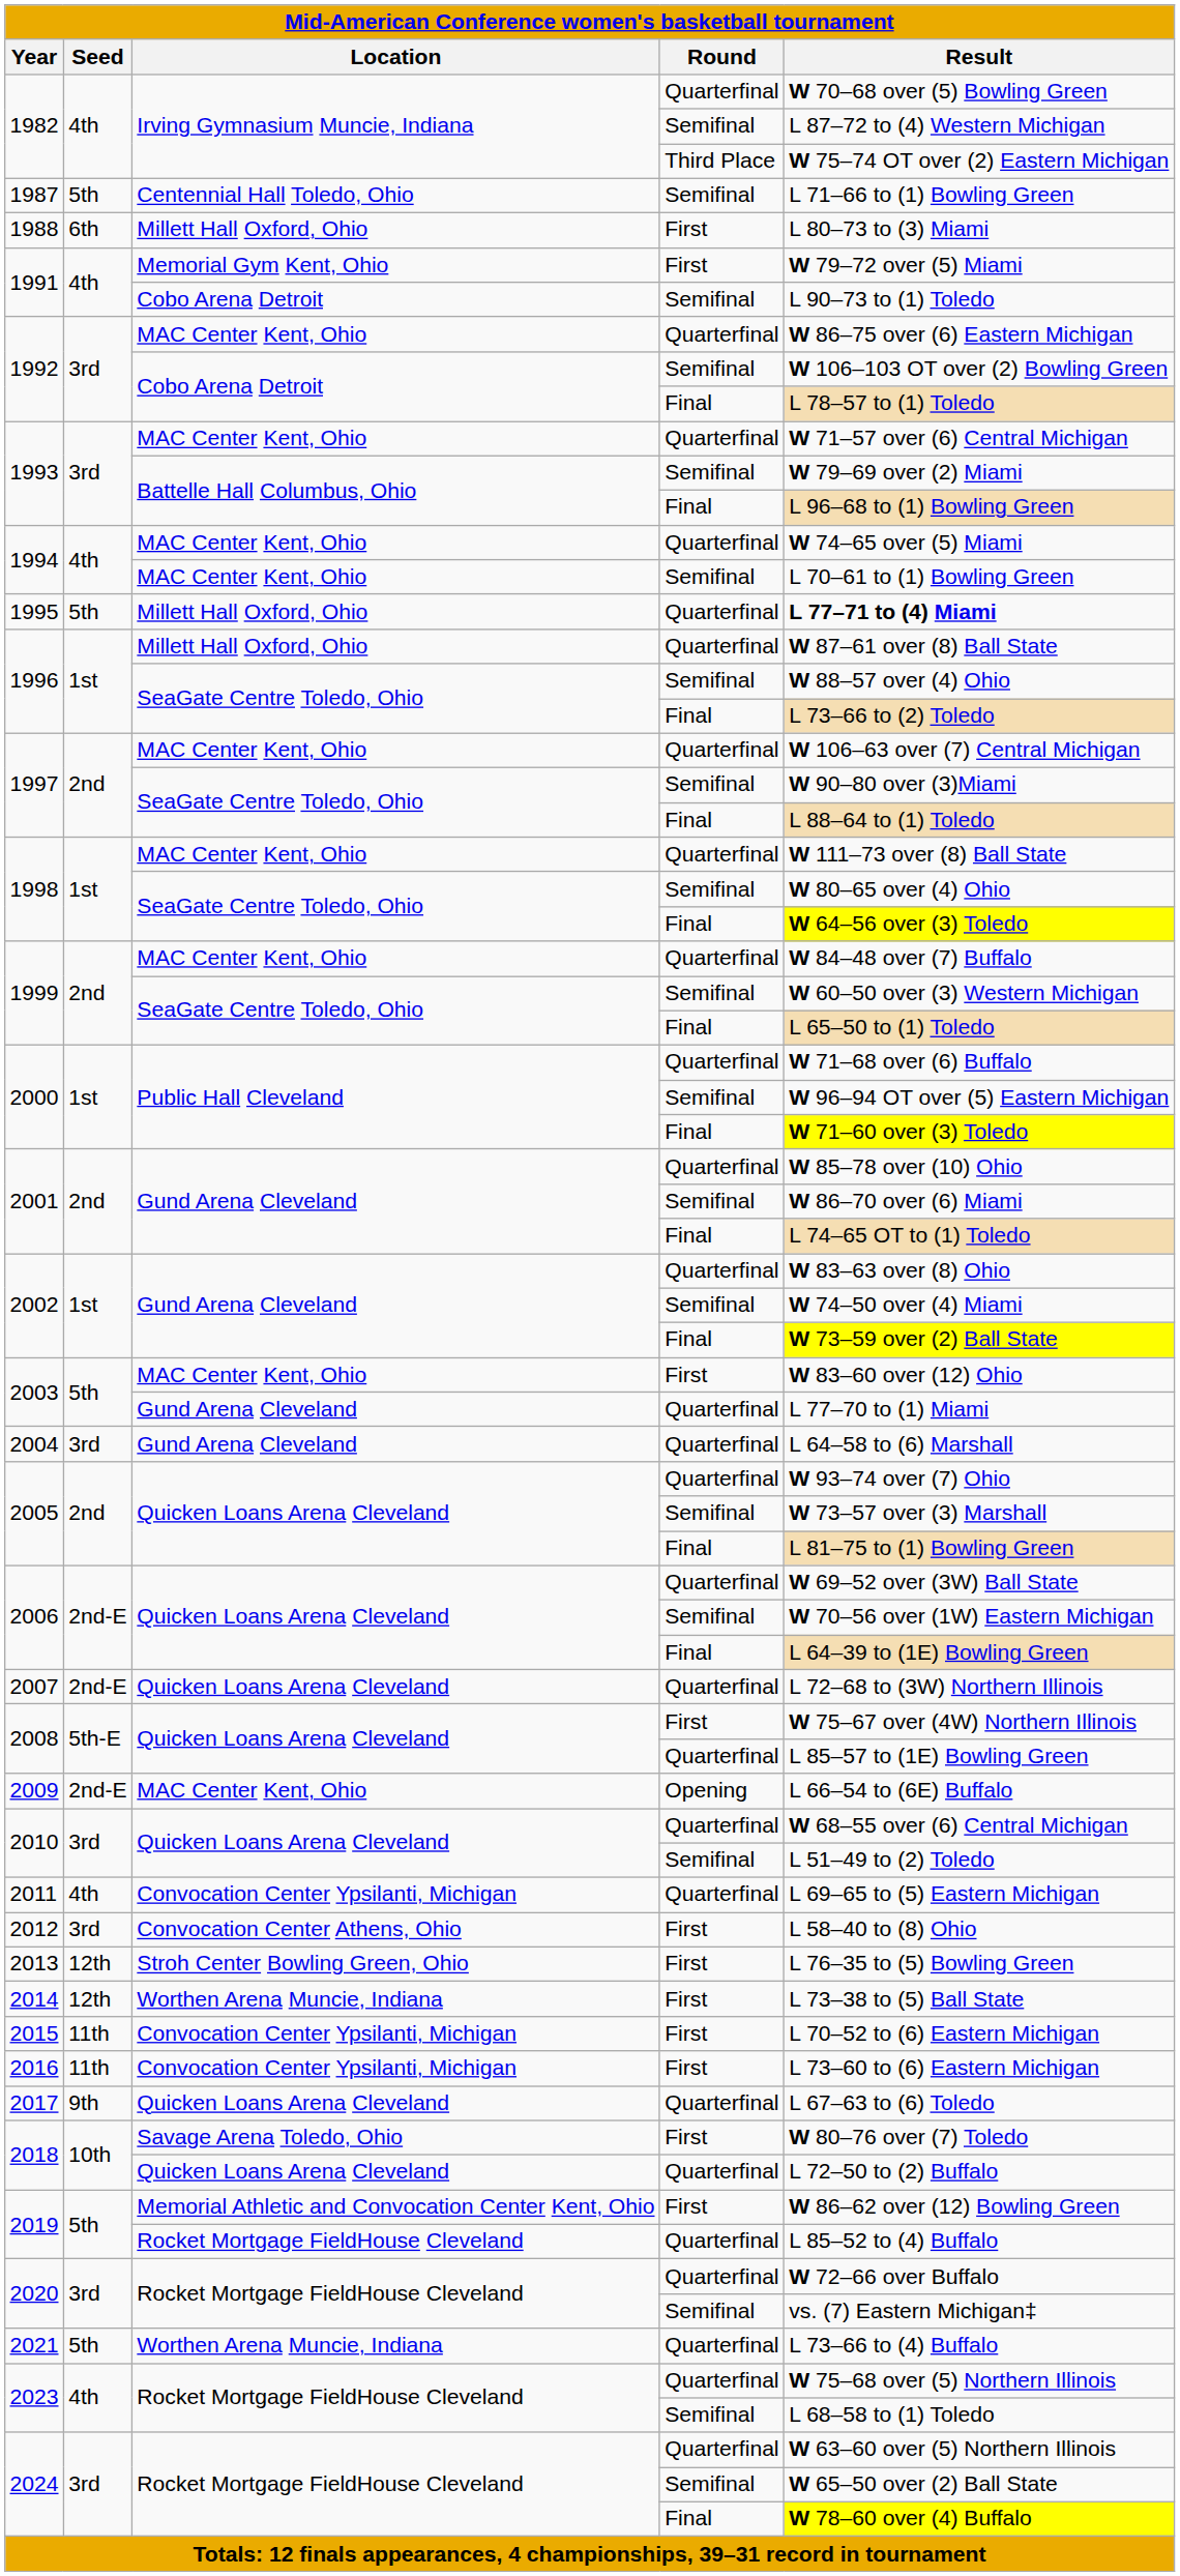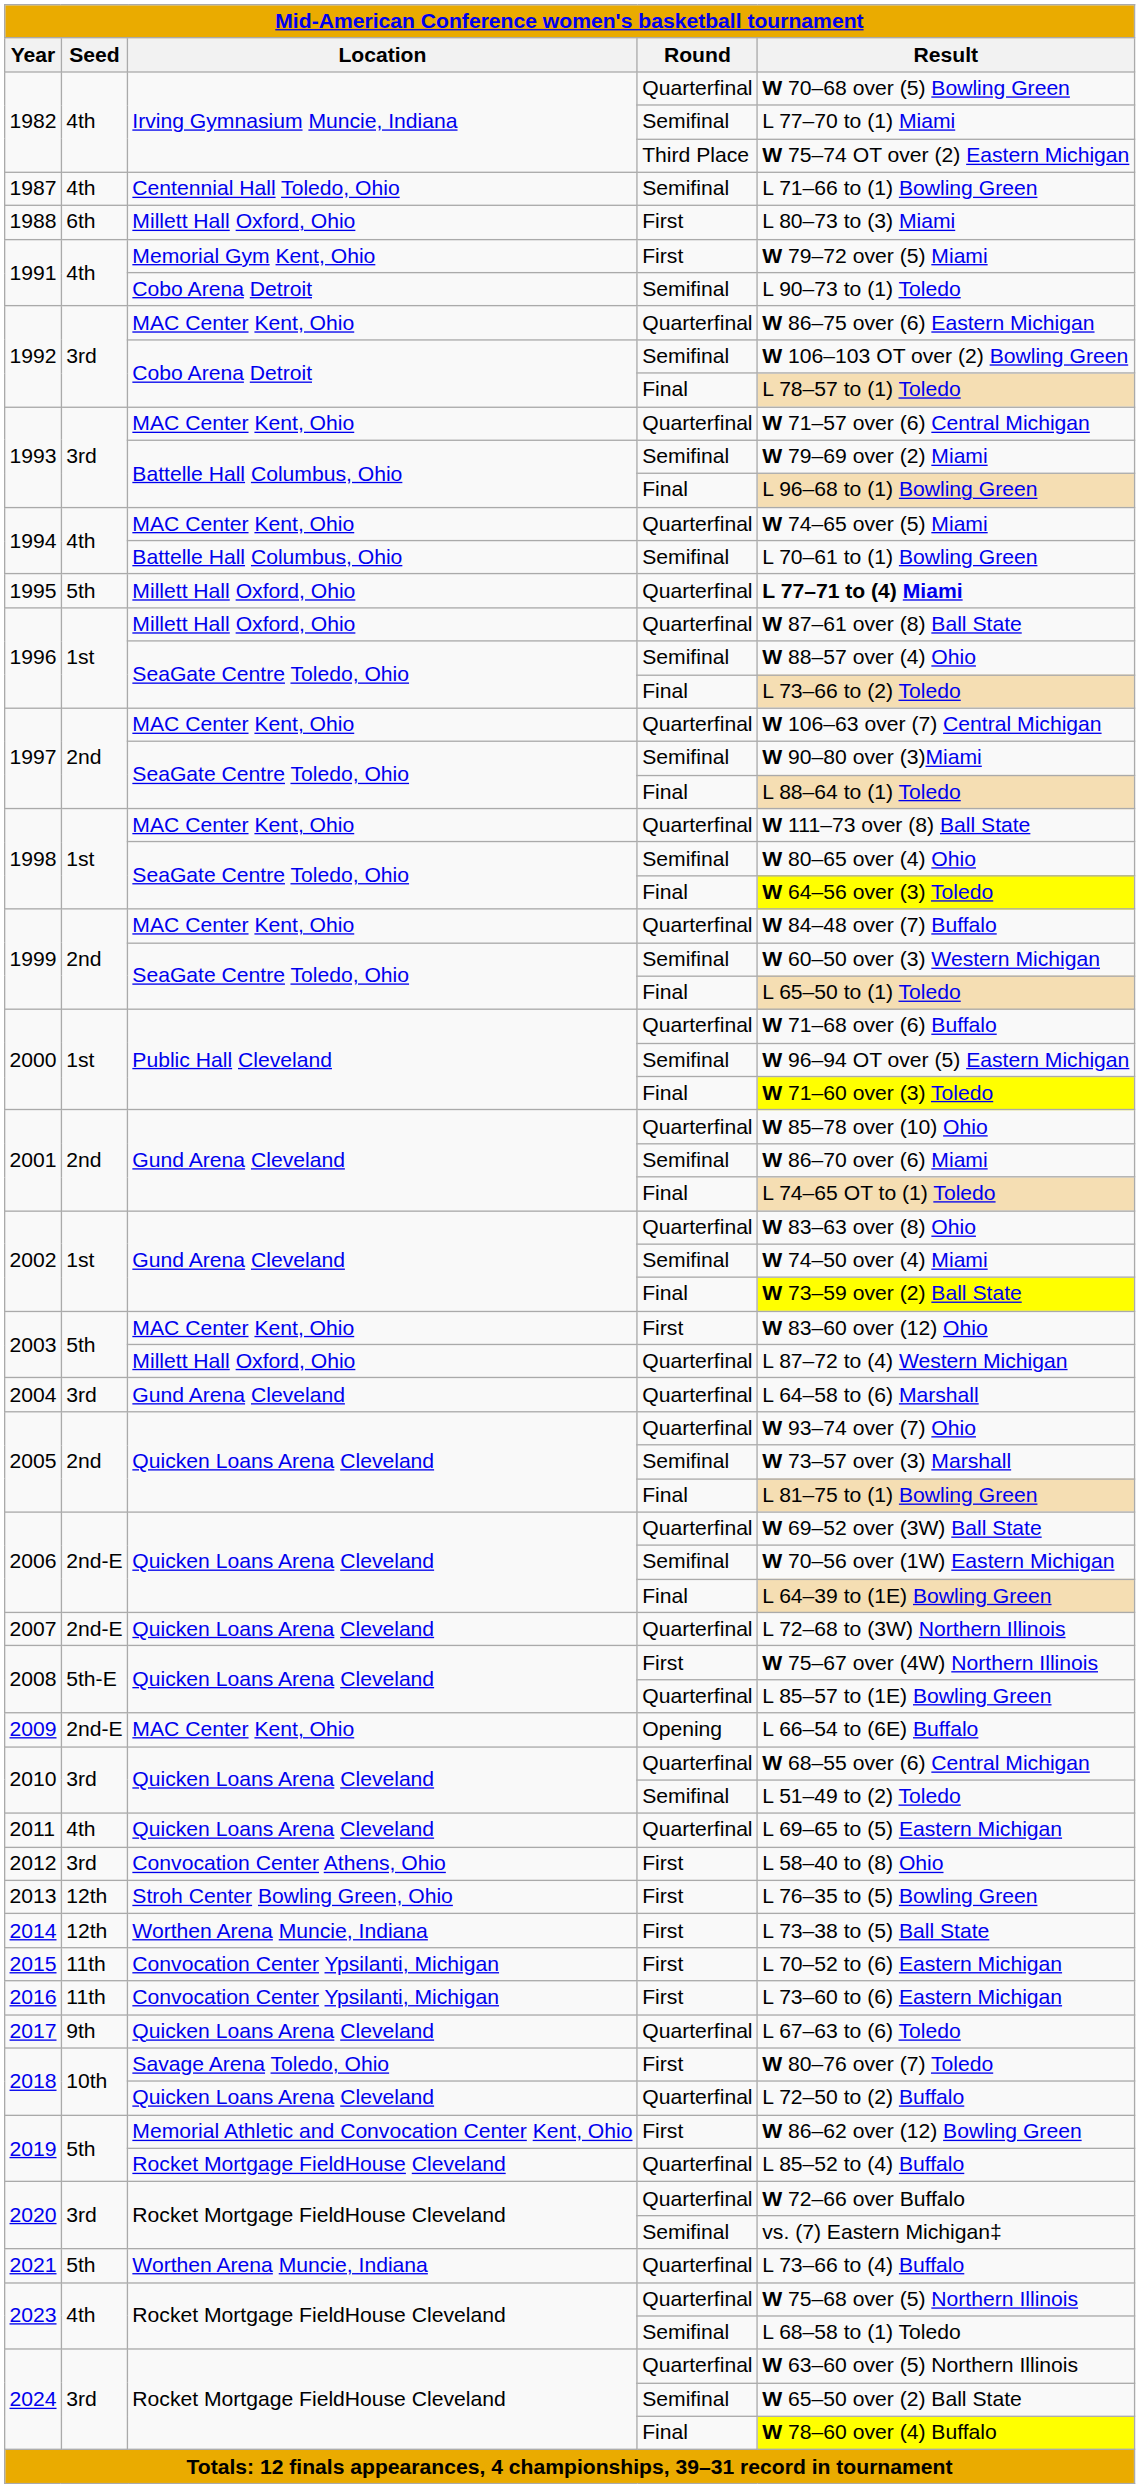1982 / Semifinal | Result: L 87–72 to (4) Western Michigan -> L 77–70 to (1) Miami
1987 | Seed: 5th -> 4th
1994 / Semifinal | Location: MAC Center Kent, Ohio -> Battelle Hall Columbus, Ohio
2003 / Quarterfinal | Location: Gund Arena Cleveland -> Millett Hall Oxford, Ohio
2003 / Quarterfinal | Result: L 77–70 to (1) Miami -> L 87–72 to (4) Western Michigan
2011 | Location: Convocation Center Ypsilanti, Michigan -> Quicken Loans Arena Cleveland
